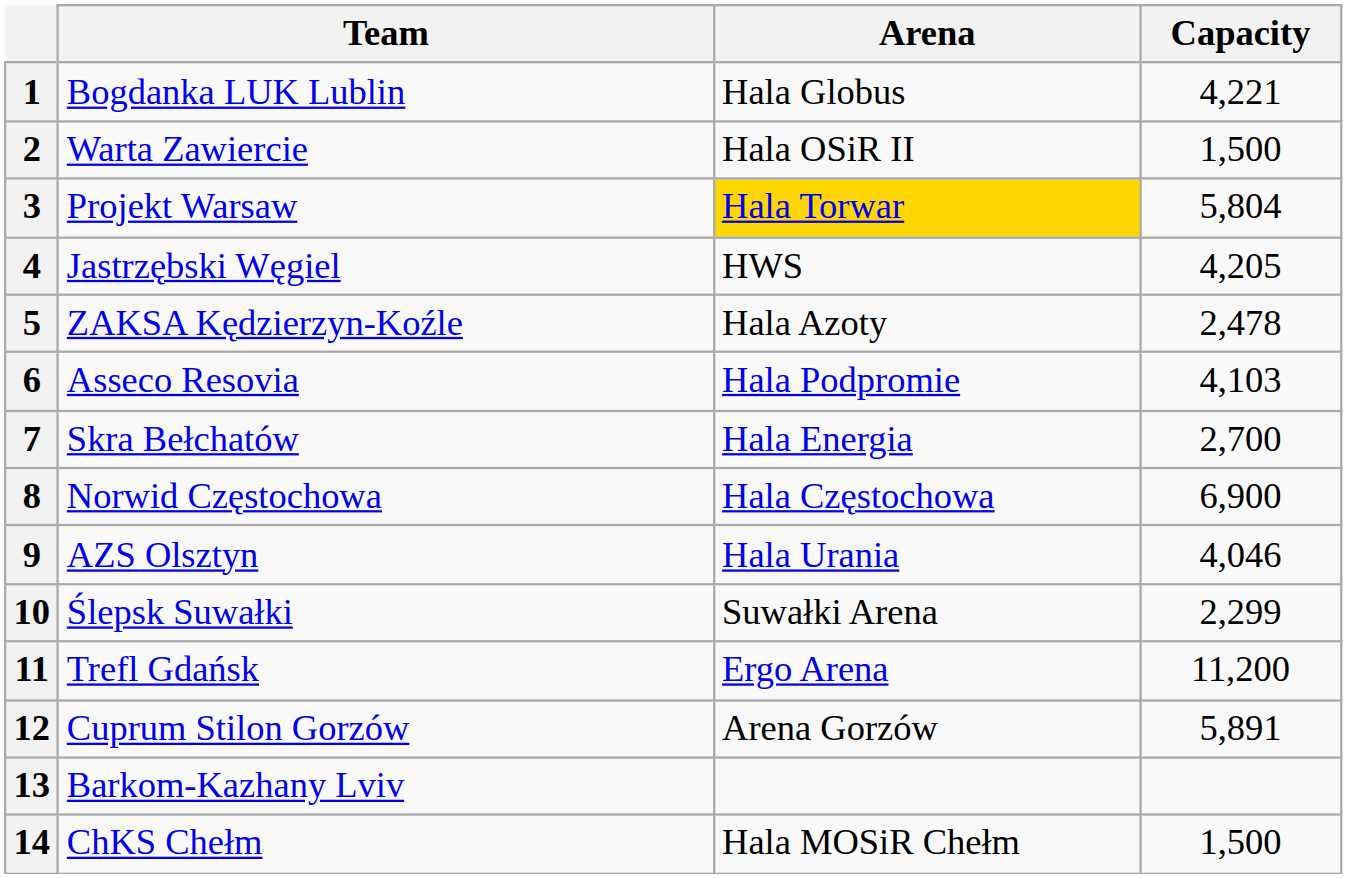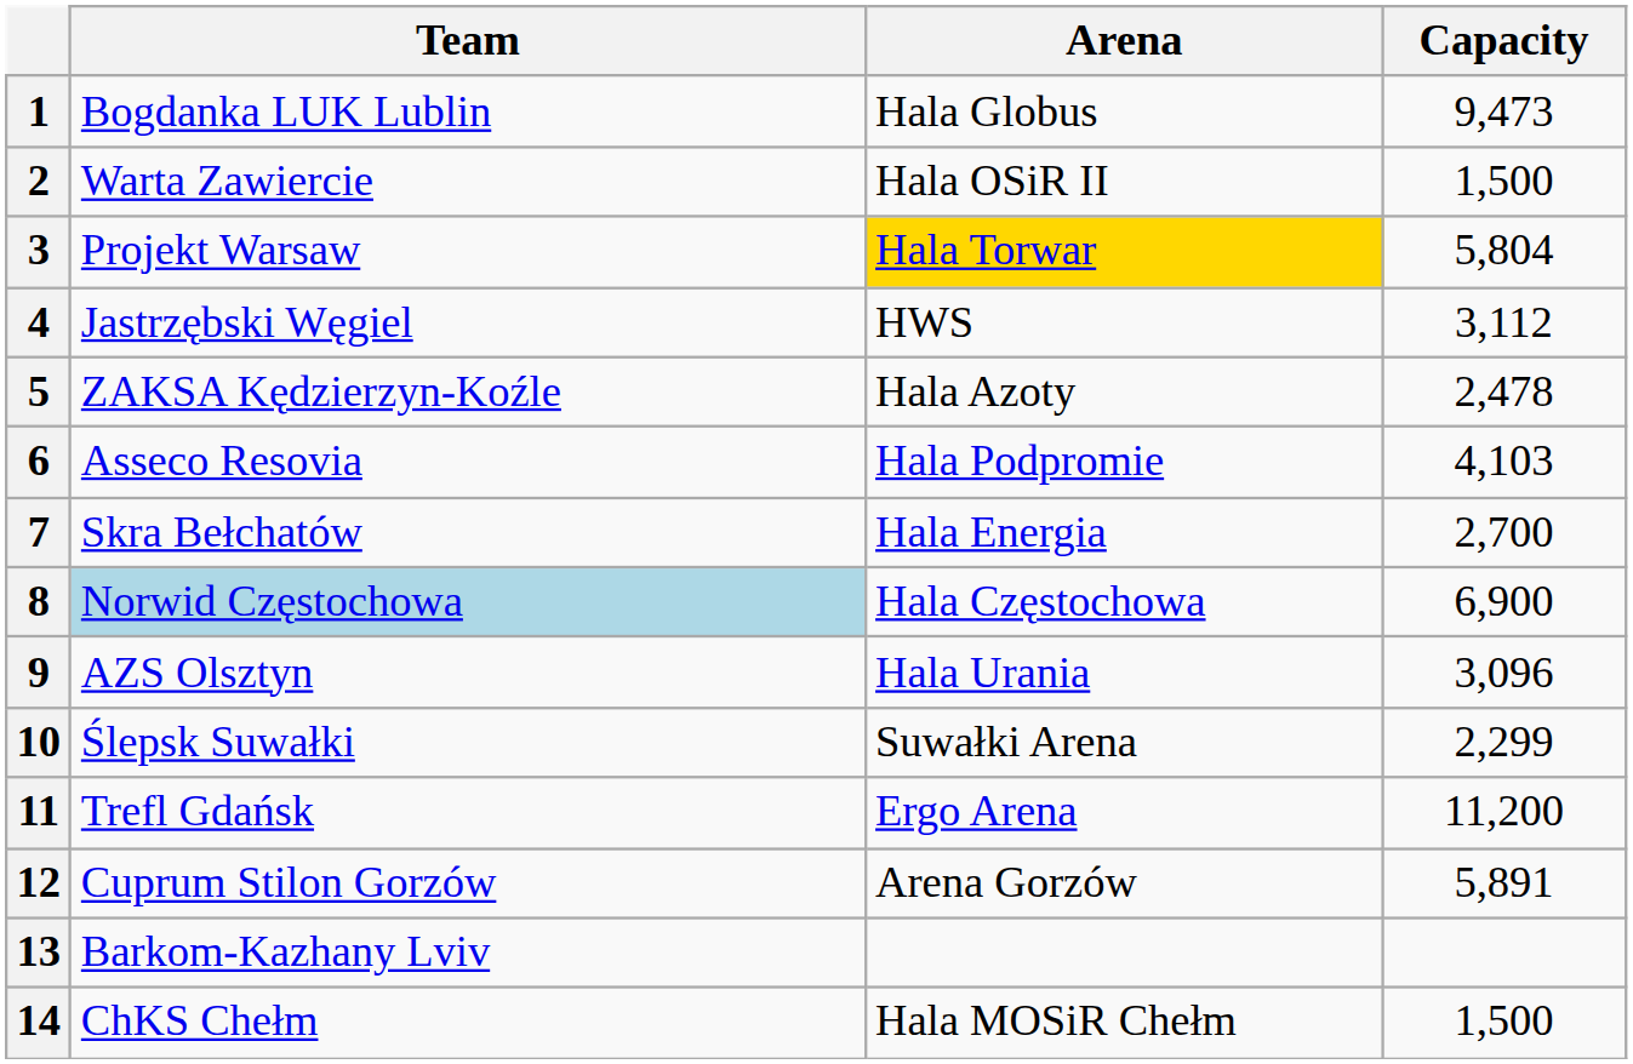1 | Capacity: 4,221 -> 9,473
4 | Capacity: 4,205 -> 3,112
8 | Team: no background -> lightblue background
9 | Capacity: 4,046 -> 3,096
